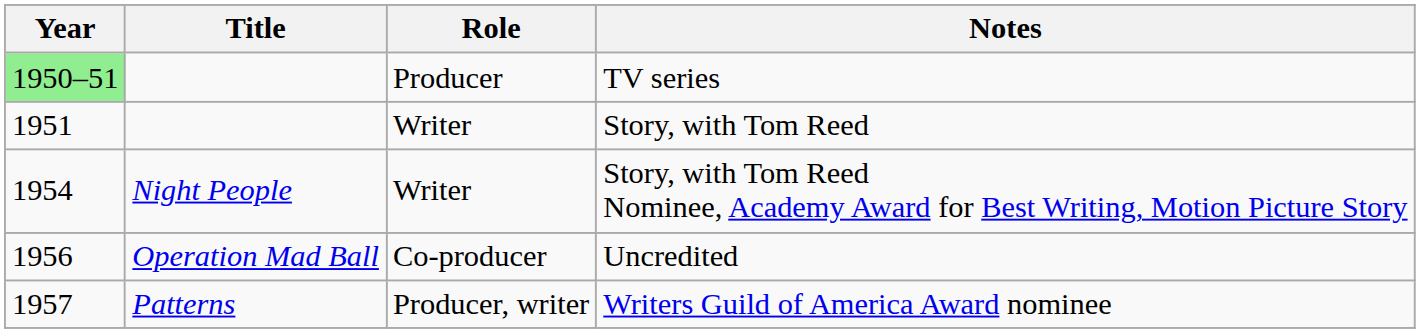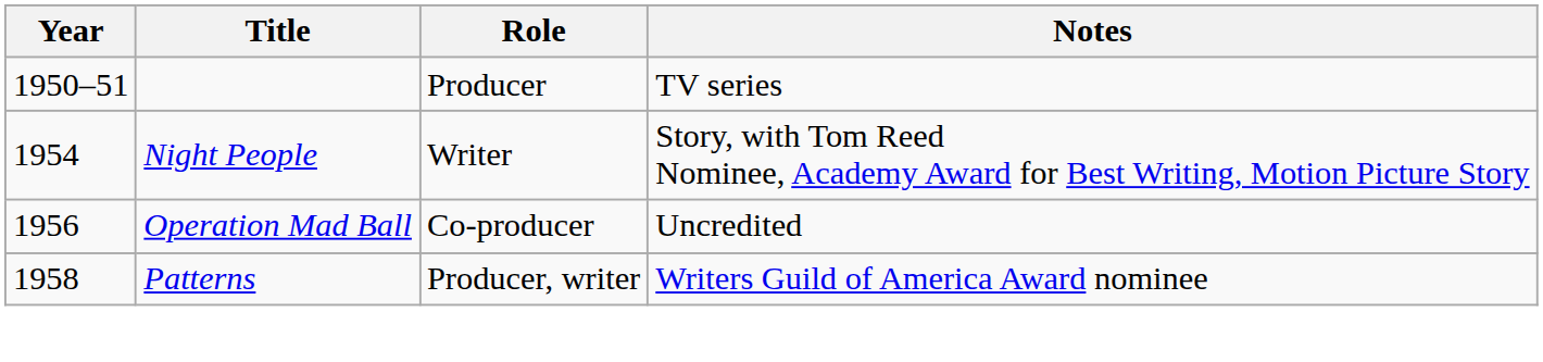TV series | Year: lightgreen background -> no background
- row: 1951 | Writer | Story, with Tom Reed
Writers Guild of America Award nominee | Year: 1957 -> 1958
